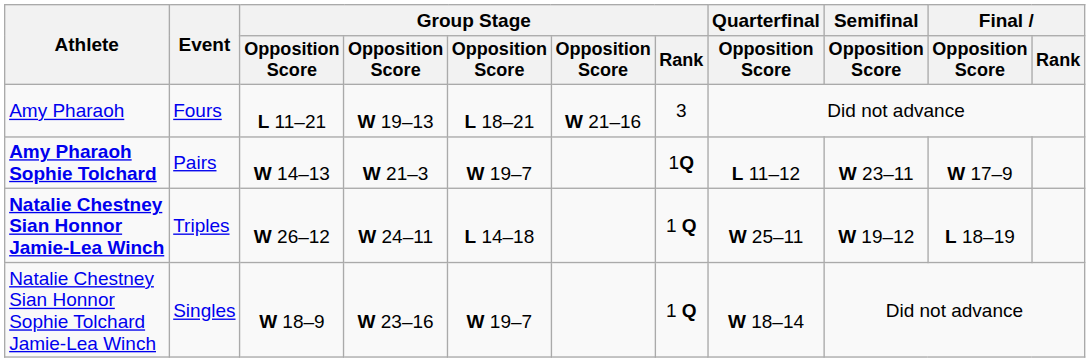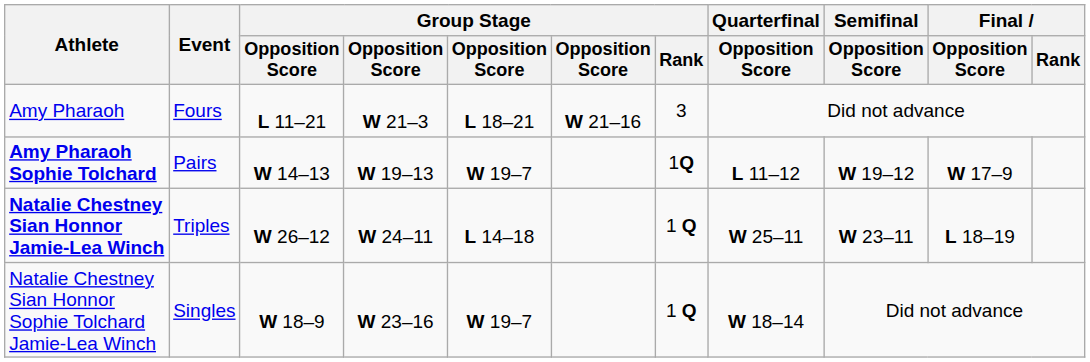Amy Pharaoh | column 4: W 19–13 -> W 21–3
Amy Pharaoh Sophie Tolchard | column 4: W 21–3 -> W 19–13
Amy Pharaoh Sophie Tolchard | Semifinal / Opposition Score: W 23–11 -> W 19–12
Natalie Chestney Sian Honnor Jamie-Lea Winch | Semifinal / Opposition Score: W 19–12 -> W 23–11
